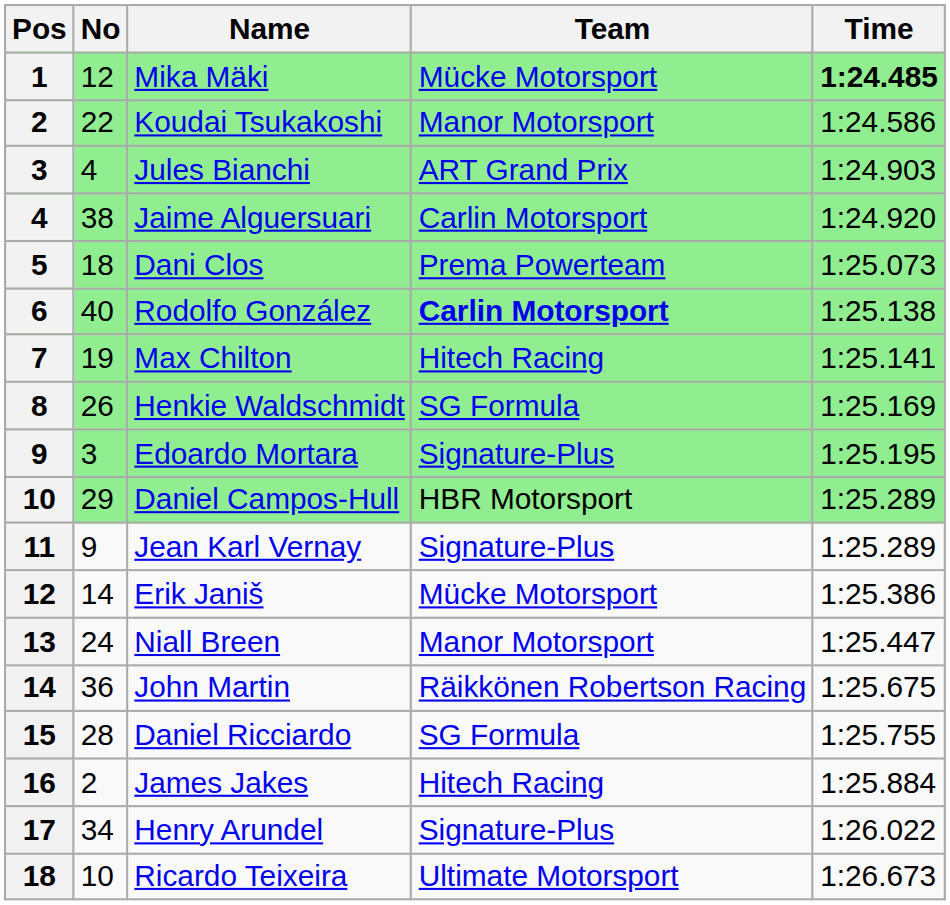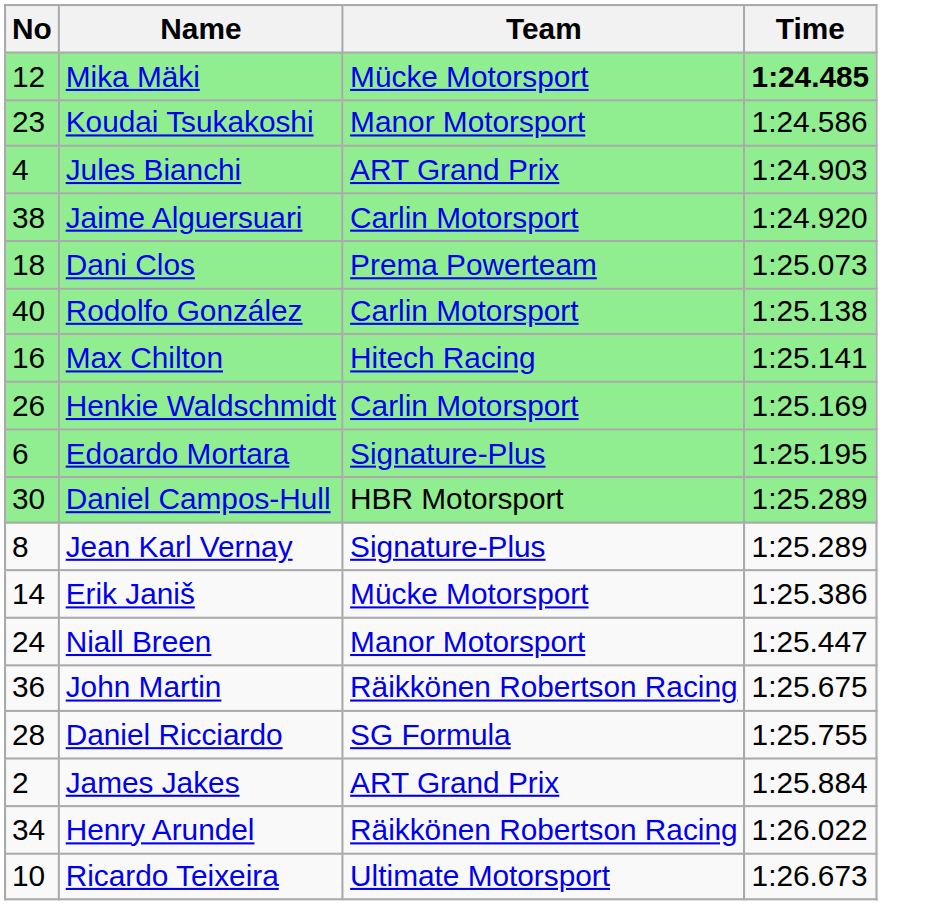- column: Pos | 1 | 2 | 3 | 4 | 5 | 6 | 7 | 8 | 9 | 10 | 11 | 12 | 13 | 14 | 15 | 16 | 17 | 18
Koudai Tsukakoshi | No: 22 -> 23
Rodolfo González | Team: bold -> normal
Max Chilton | No: 19 -> 16
Henkie Waldschmidt | Team: SG Formula -> Carlin Motorsport
Edoardo Mortara | No: 3 -> 6
Daniel Campos-Hull | No: 29 -> 30
Jean Karl Vernay | No: 9 -> 8
James Jakes | Team: Hitech Racing -> ART Grand Prix
Henry Arundel | Team: Signature-Plus -> Räikkönen Robertson Racing
